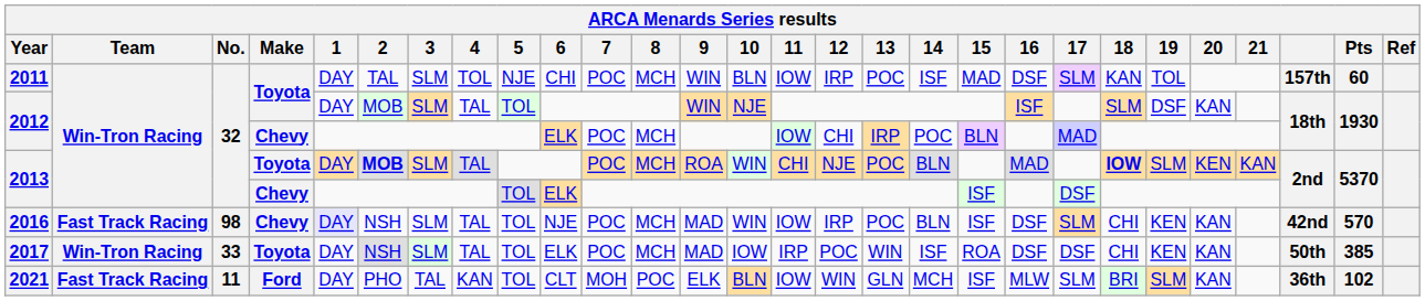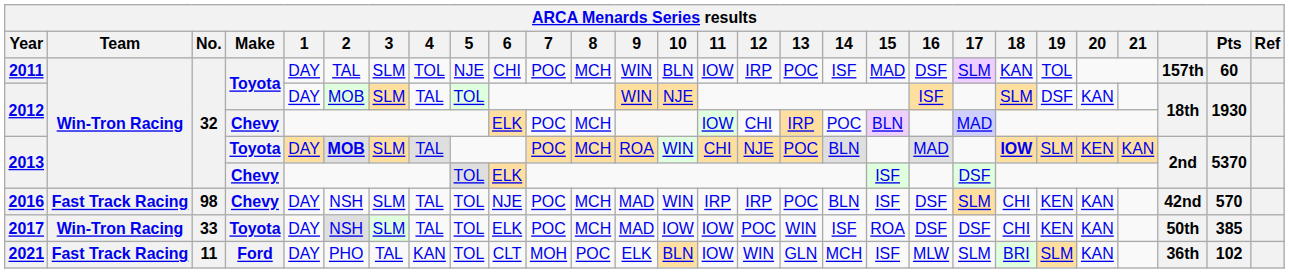2016 | 1: lavender background -> no background
2016 | 11: IOW -> IRP
2017 | 11: IRP -> IOW
